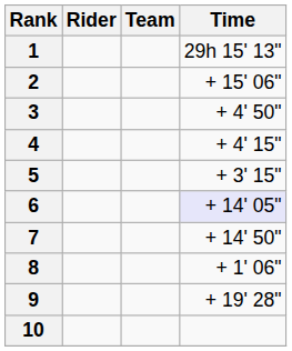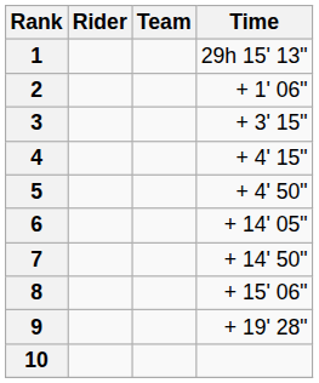2 | Time: + 15' 06" -> + 1' 06"
3 | Time: + 4' 50" -> + 3' 15"
5 | Time: + 3' 15" -> + 4' 50"
6 | Time: lavender background -> no background
8 | Time: + 1' 06" -> + 15' 06"
